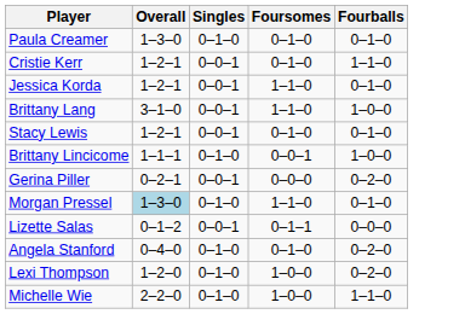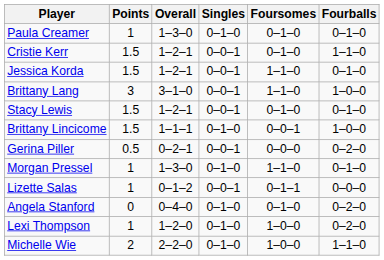+ column: Points | 1 | 1.5 | 1.5 | 3 | 1.5 | 1.5 | 0.5 | 1 | 1 | 0 | 1 | 2
Morgan Pressel | Overall: lightblue background -> no background
